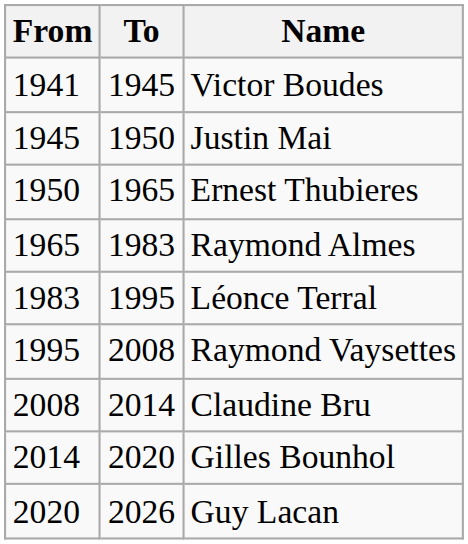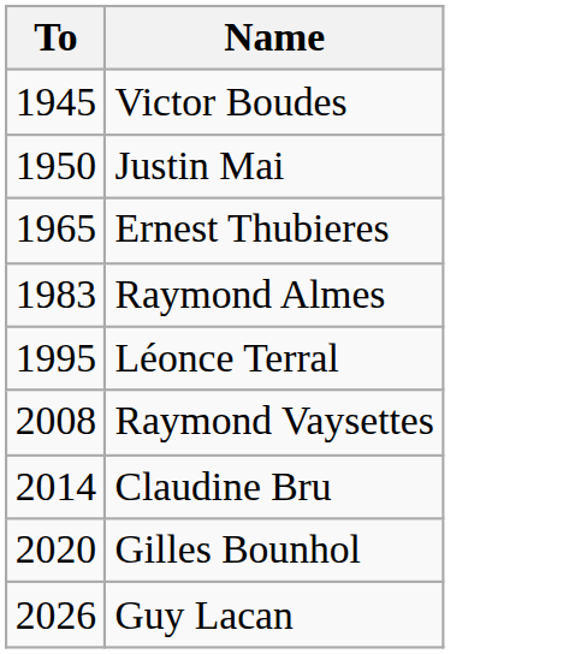- column: From | 1941 | 1945 | 1950 | 1965 | 1983 | 1995 | 2008 | 2014 | 2020
